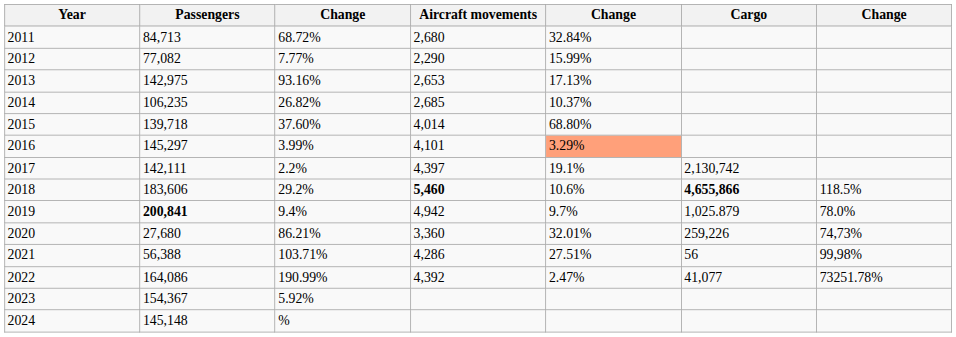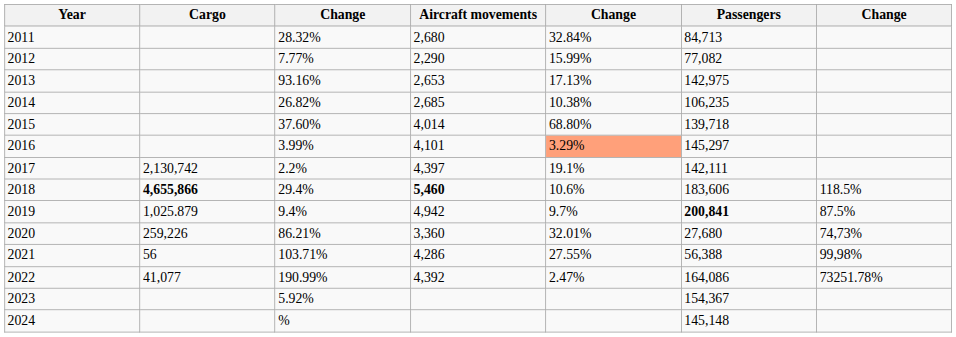columns swapped: Passengers <-> Cargo
2011 | column 3: 68.72% -> 28.32%
2014 | column 5: 10.37% -> 10.38%
2018 | column 3: 29.2% -> 29.4%
2019 | column 7: 78.0% -> 87.5%
2021 | column 5: 27.51% -> 27.55%
